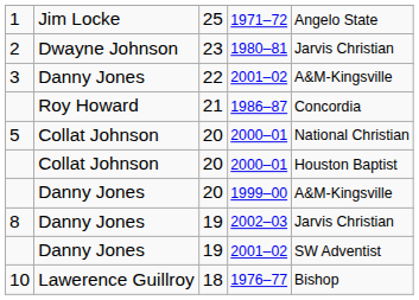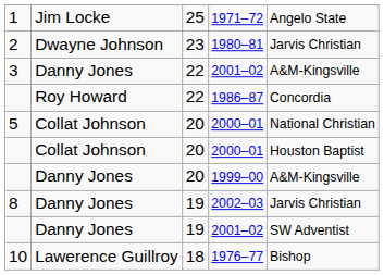1986–87 | column 3: 21 -> 22
